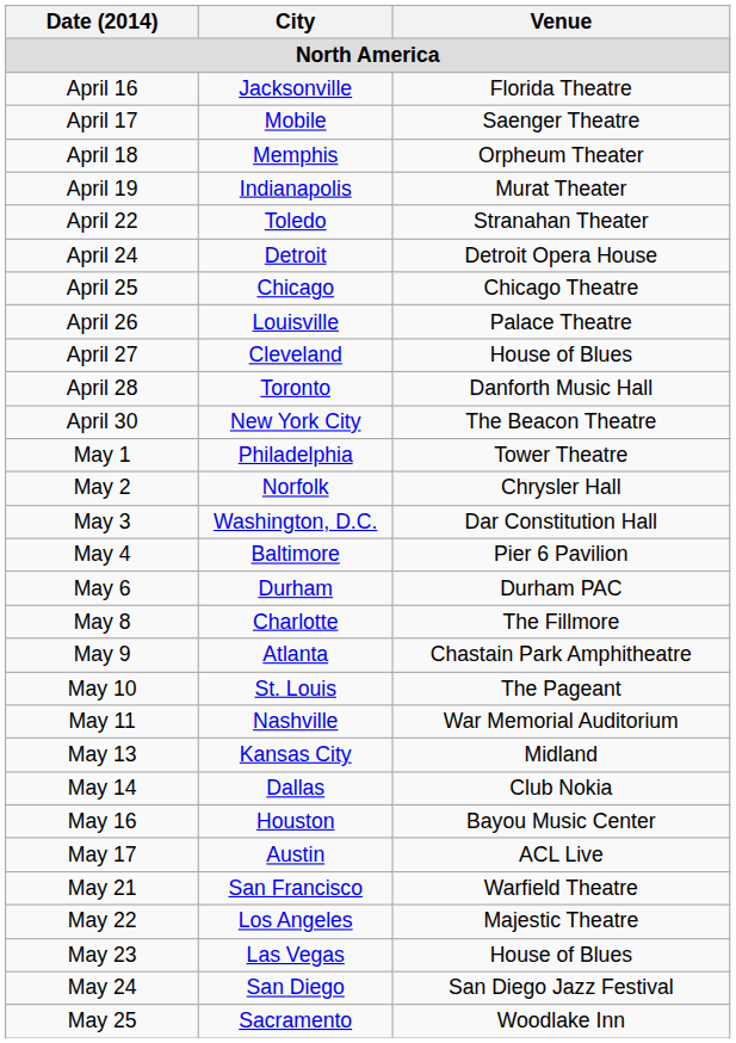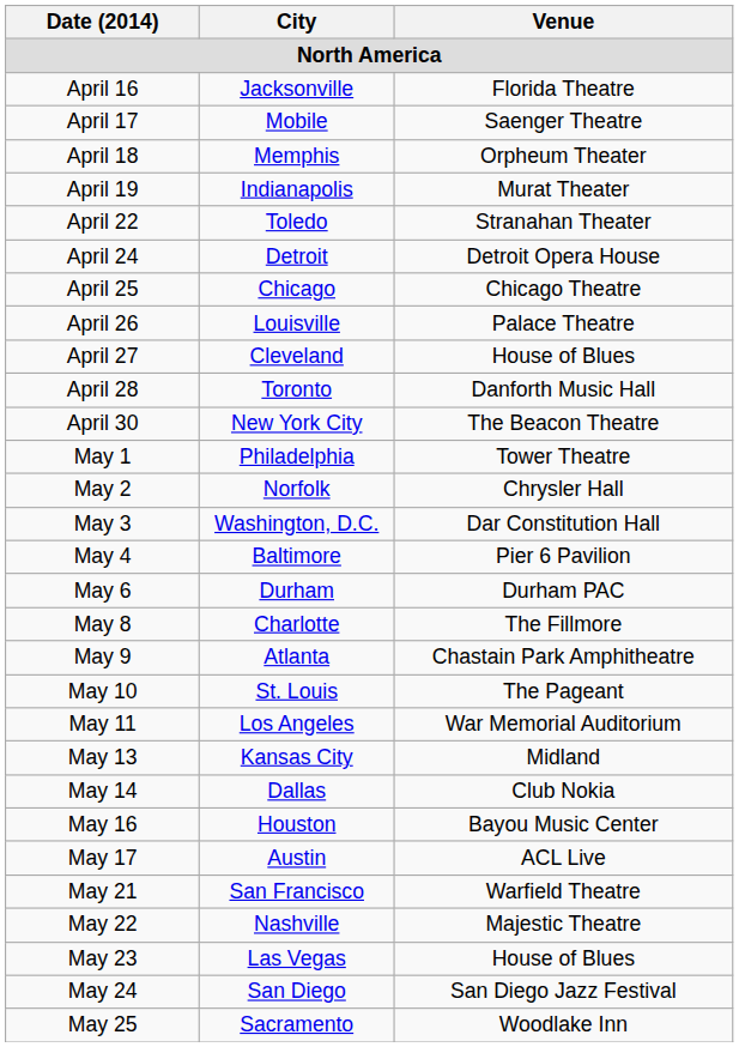May 11 | City: Nashville -> Los Angeles
May 22 | City: Los Angeles -> Nashville
